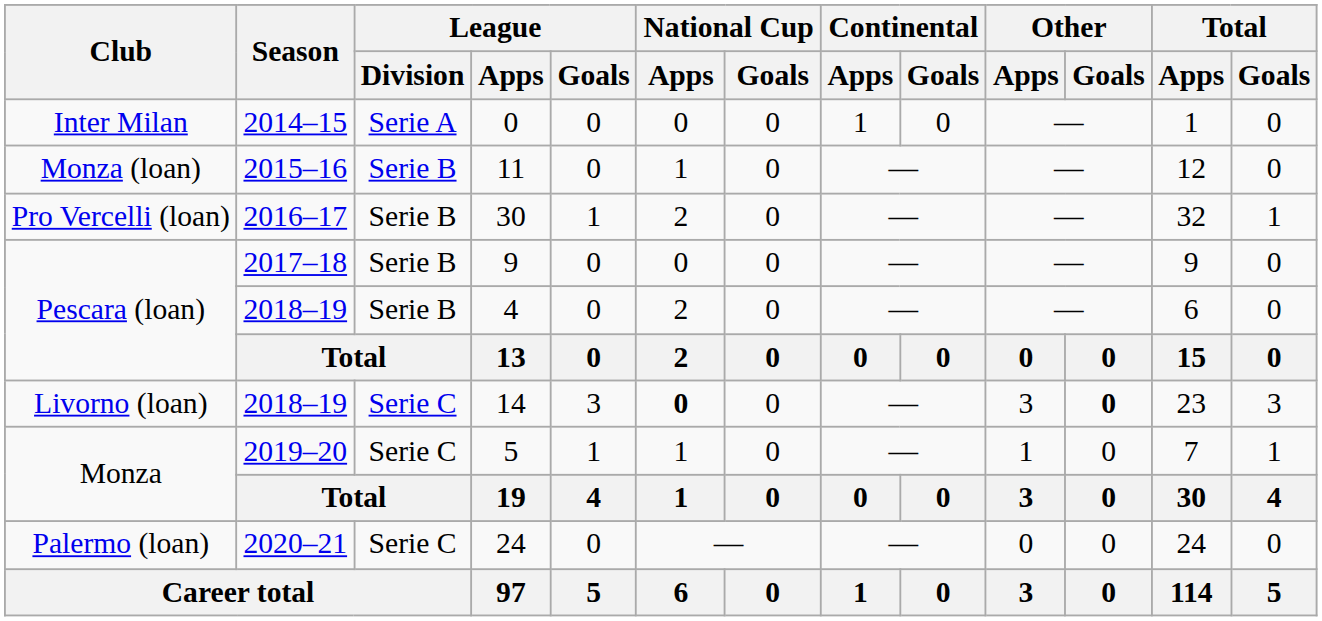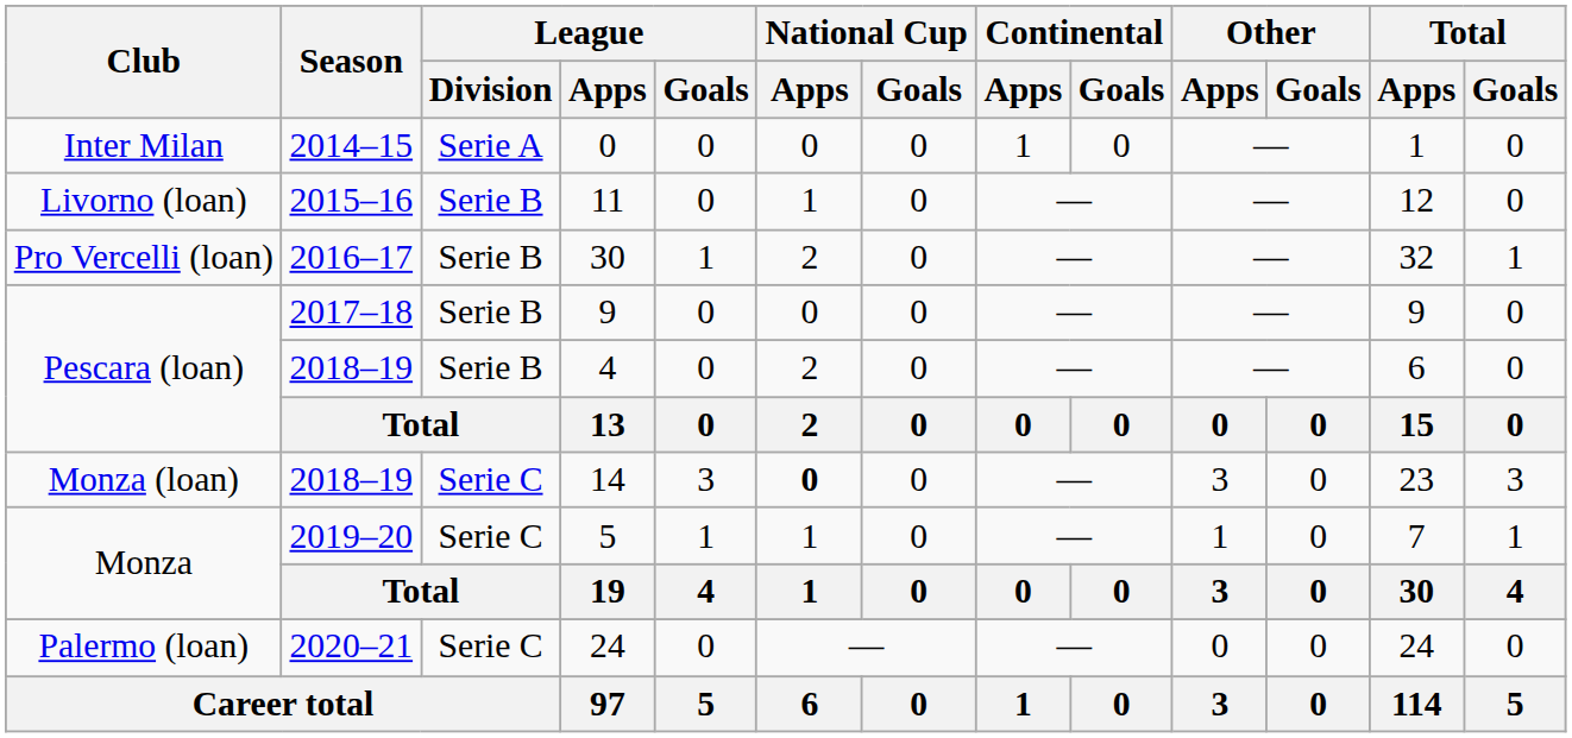11 | Club: Monza (loan) -> Livorno (loan)
14 | Club: Livorno (loan) -> Monza (loan)
14 | Other / Goals: bold -> normal
